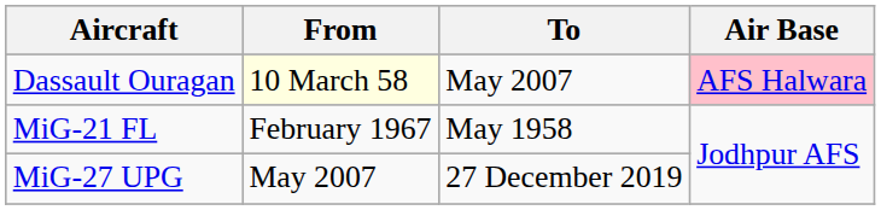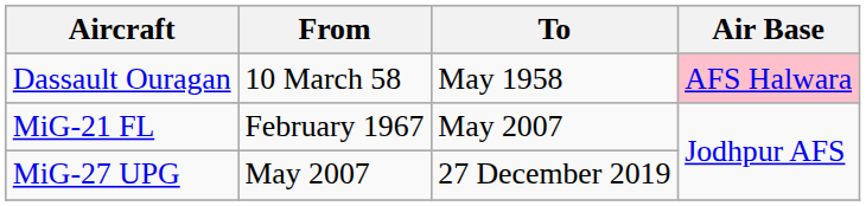Dassault Ouragan | From: lightyellow background -> no background
Dassault Ouragan | To: May 2007 -> May 1958
MiG-21 FL | To: May 1958 -> May 2007
